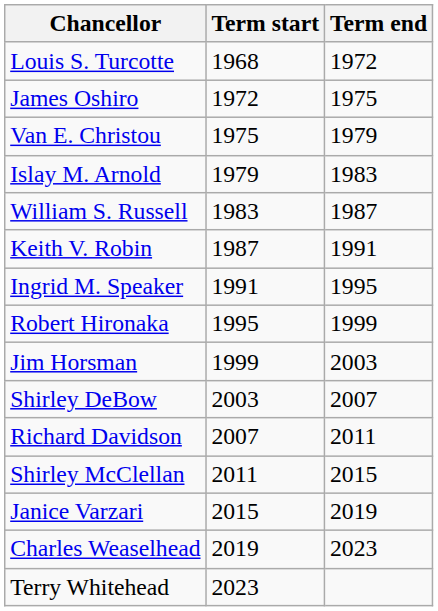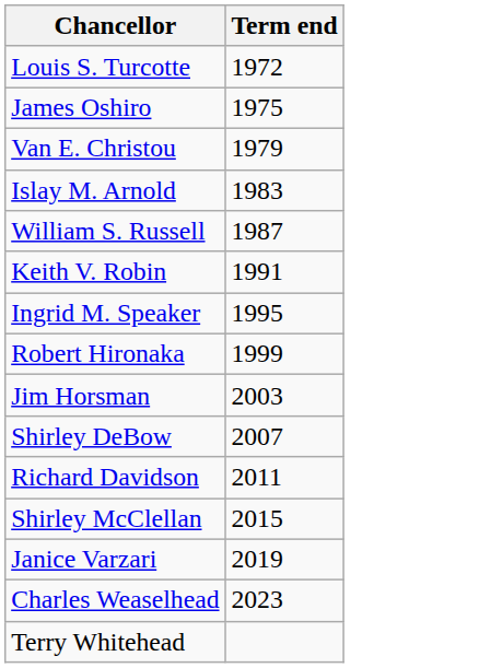- column: Term start | 1968 | 1972 | 1975 | 1979 | 1983 | 1987 | 1991 | 1995 | 1999 | 2003 | 2007 | 2011 | 2015 | 2019 | 2023
